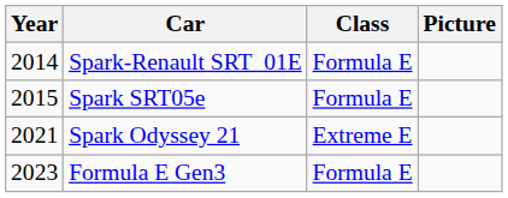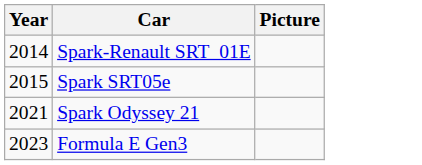- column: Class | Formula E | Formula E | Extreme E | Formula E
